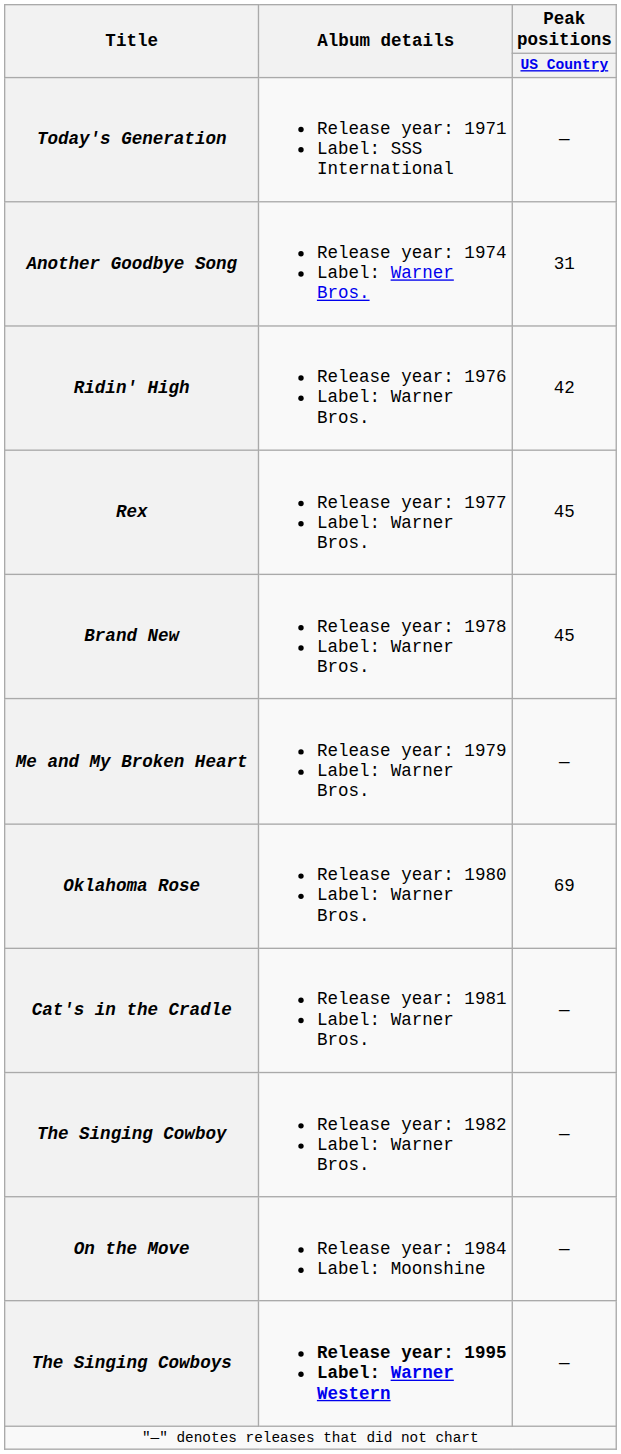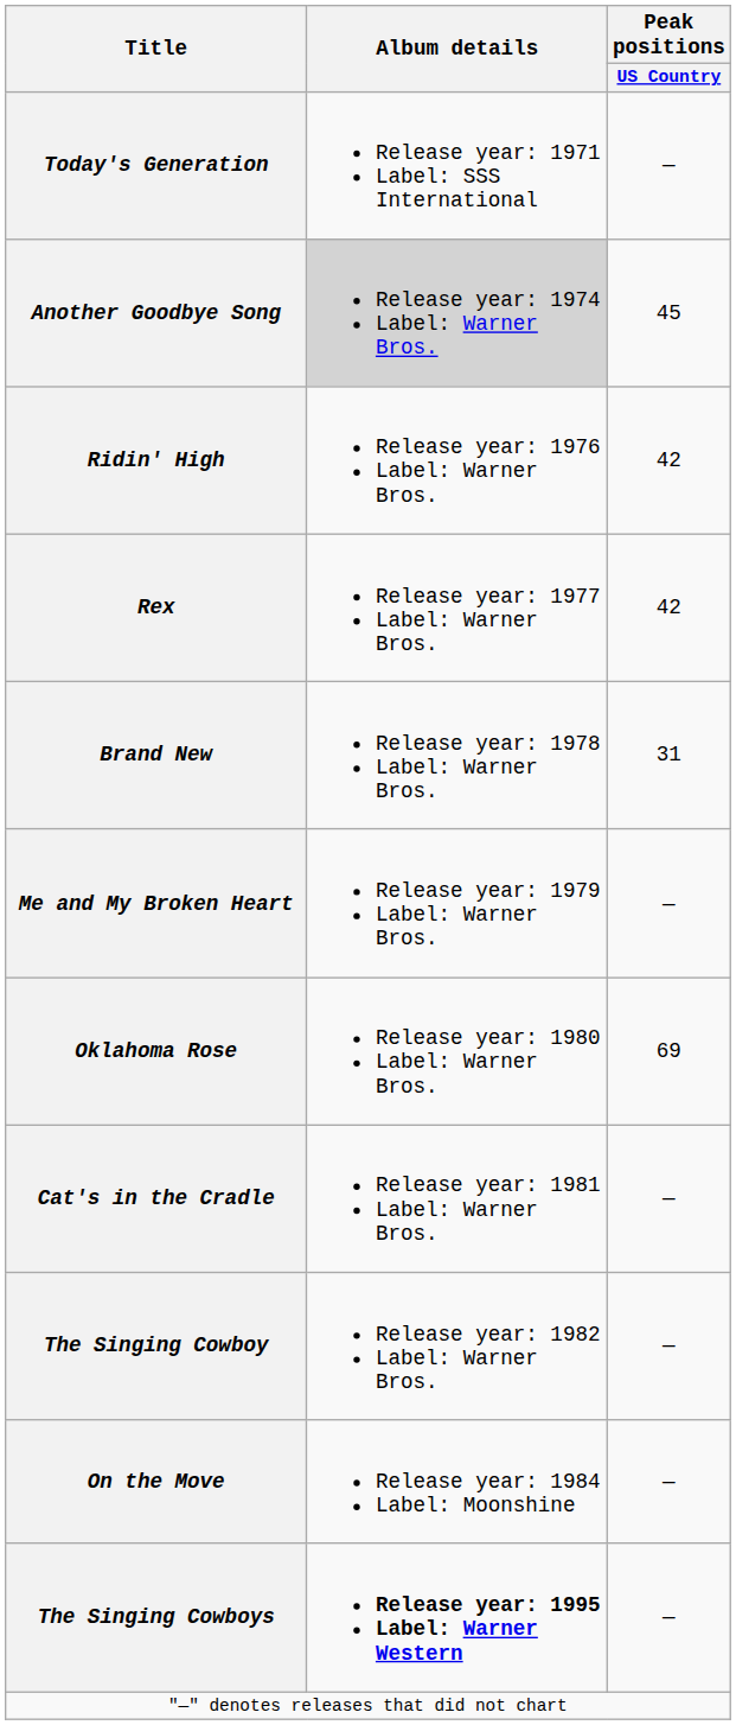Another Goodbye Song | Album details: no background -> lightgrey background
Another Goodbye Song | Peak positions / US Country: 31 -> 45
Rex | Peak positions / US Country: 45 -> 42
Brand New | Peak positions / US Country: 45 -> 31
